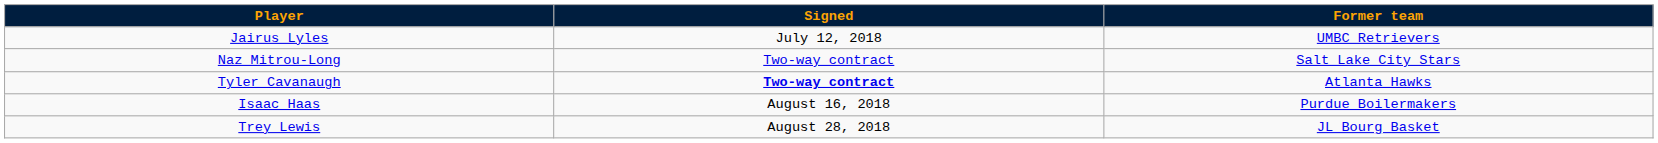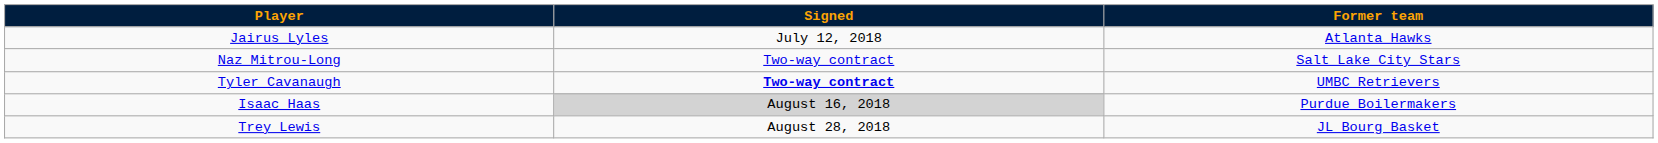Jairus Lyles | Former team: UMBC Retrievers -> Atlanta Hawks
Tyler Cavanaugh | Former team: Atlanta Hawks -> UMBC Retrievers
Isaac Haas | Signed: no background -> lightgrey background
